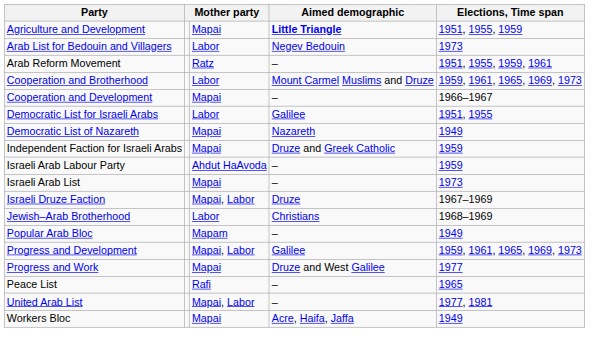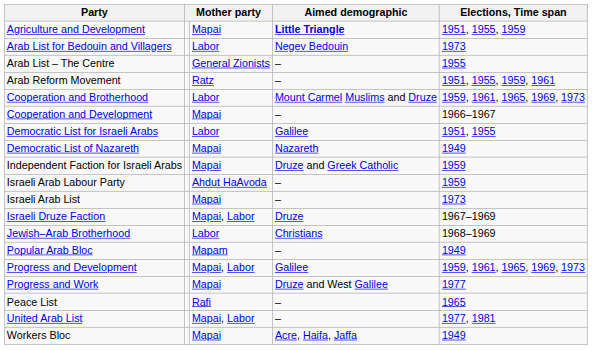+ row: Arab List – The Centre | General Zionists | – | 1955
